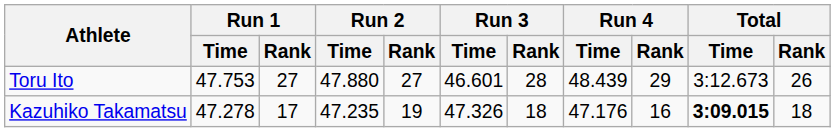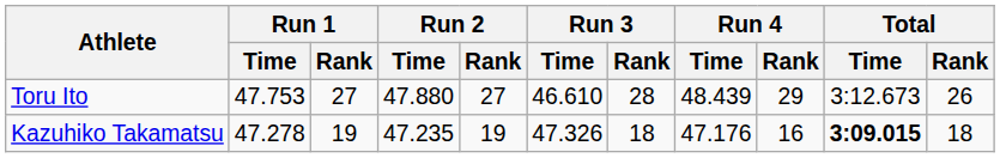Toru Ito | Run 3 / Time: 46.601 -> 46.610
Kazuhiko Takamatsu | Run 1 / Rank: 17 -> 19
